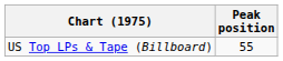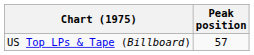US Top LPs & Tape (Billboard) | Peak position: 55 -> 57
